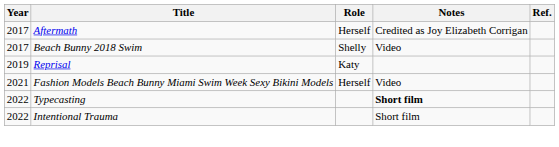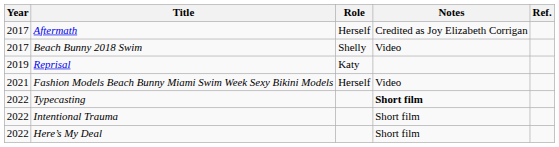+ row: 2022 | Here’s My Deal | Short film
